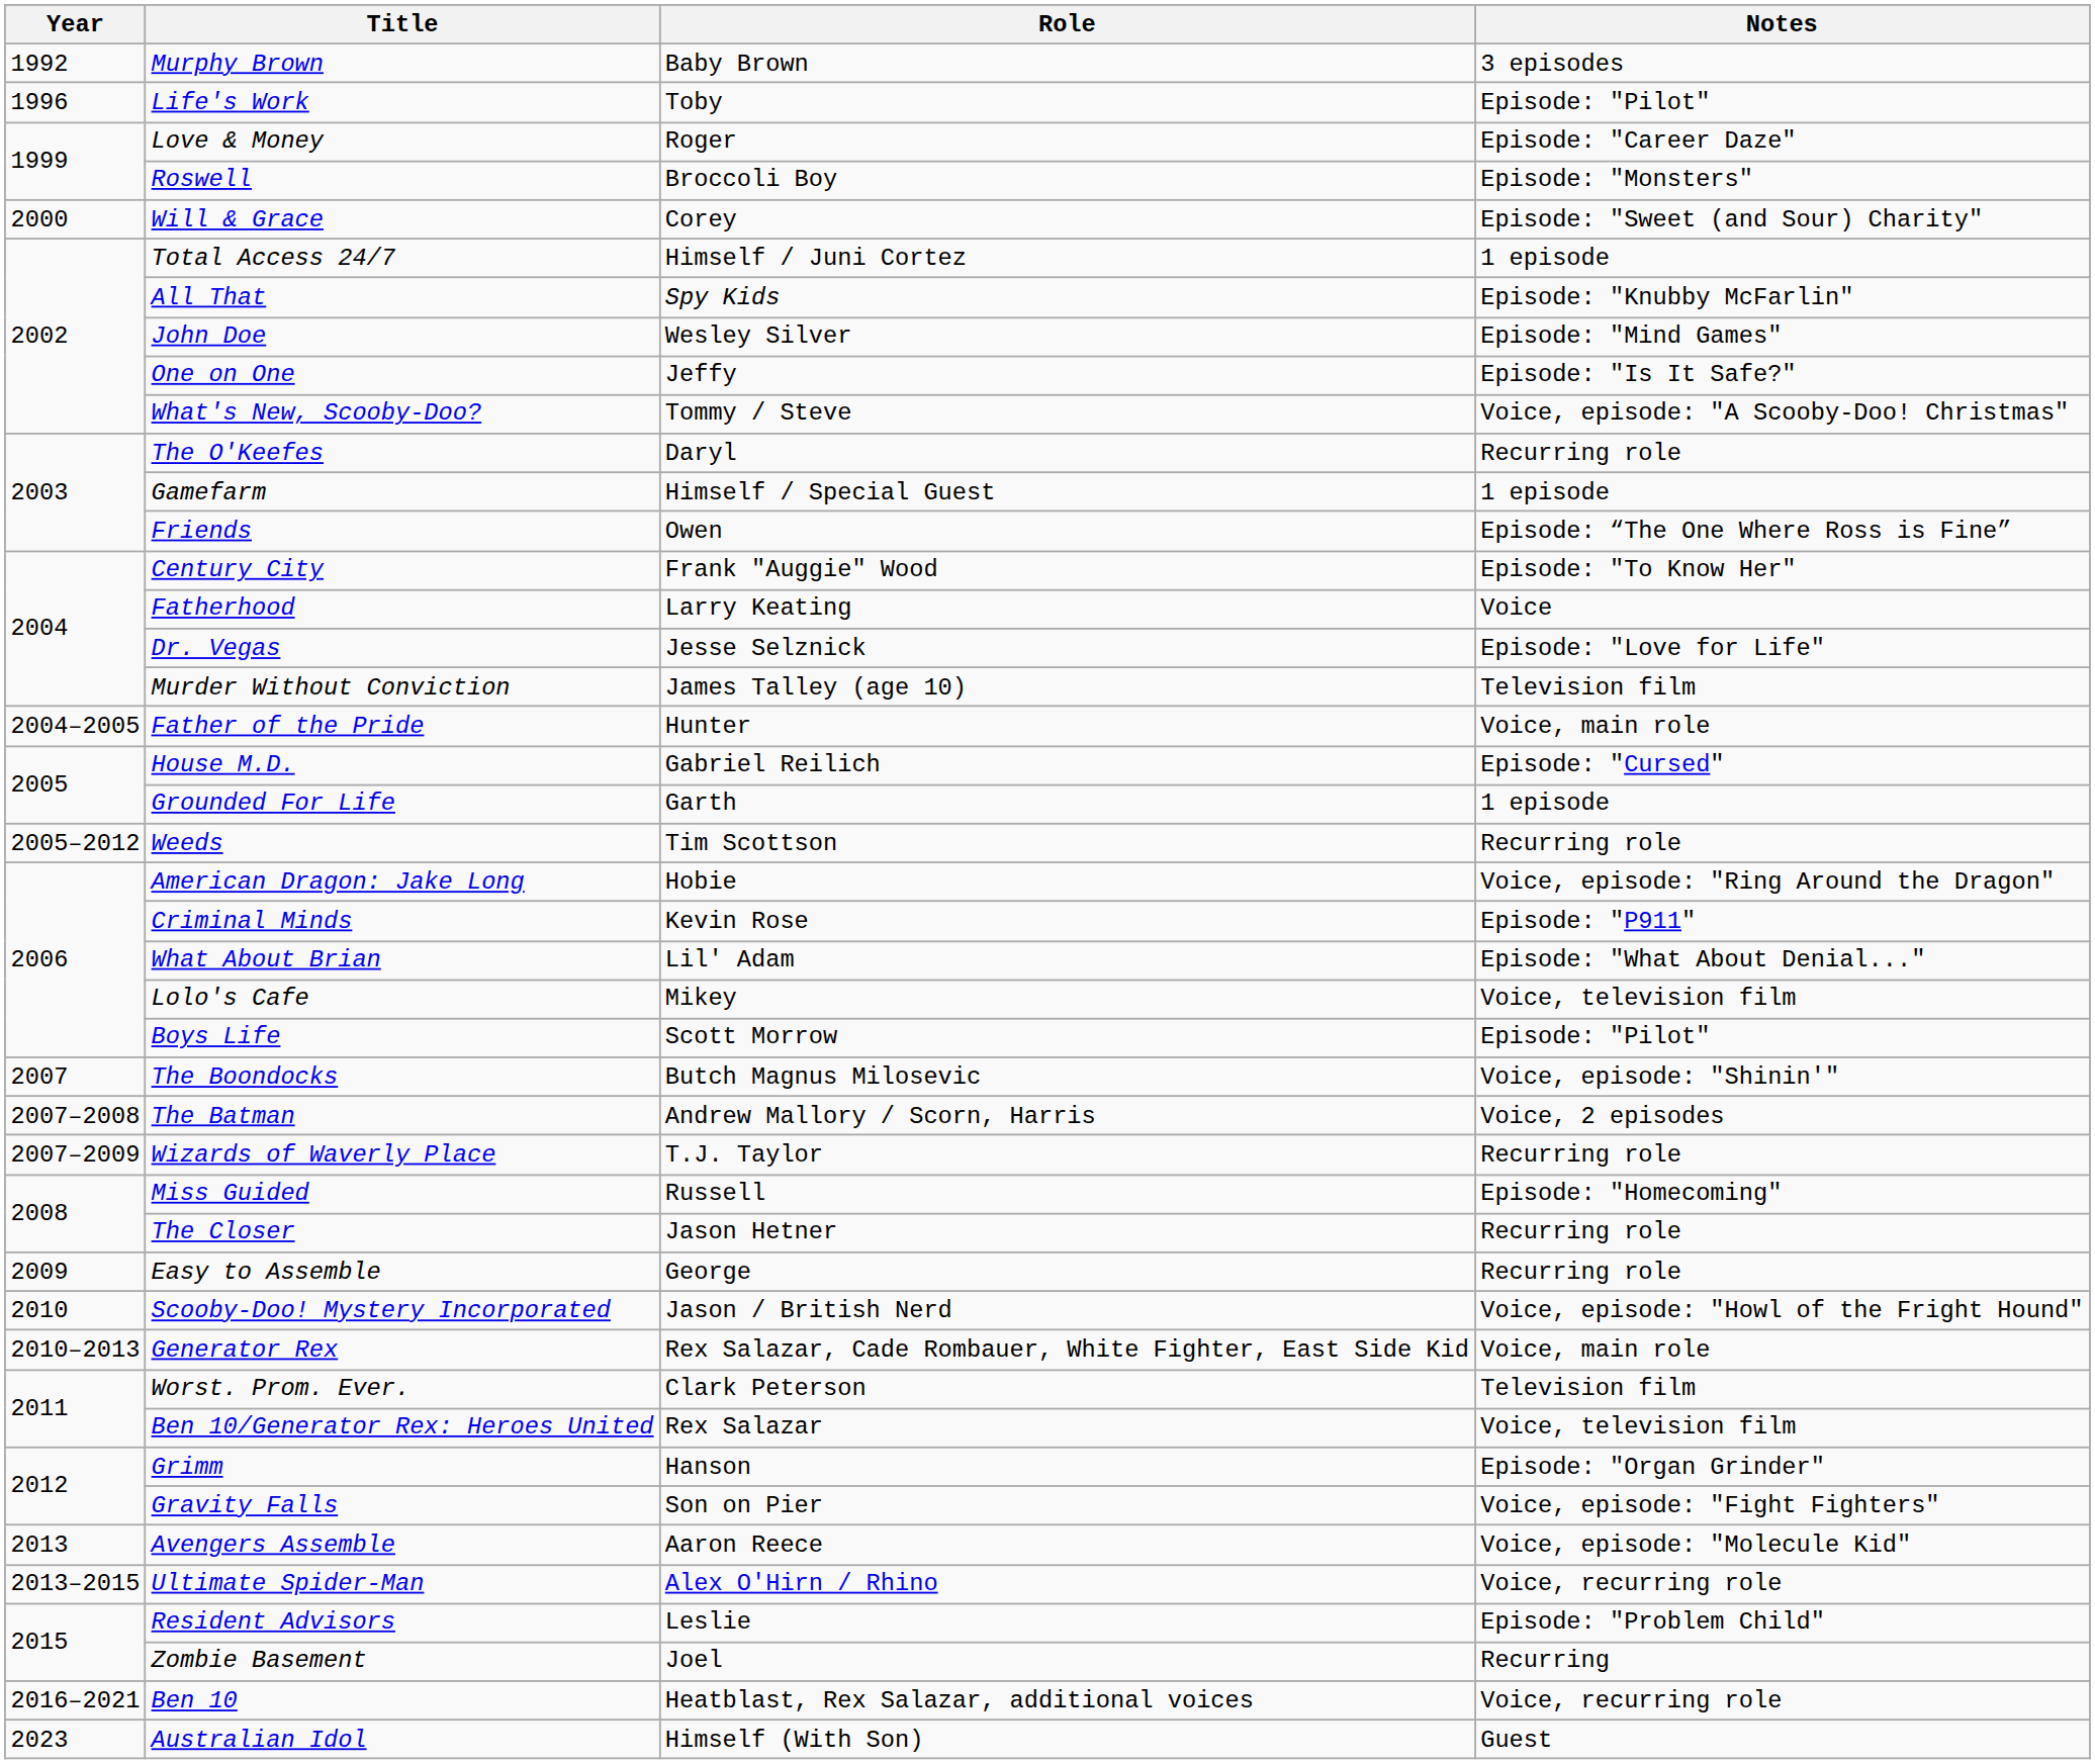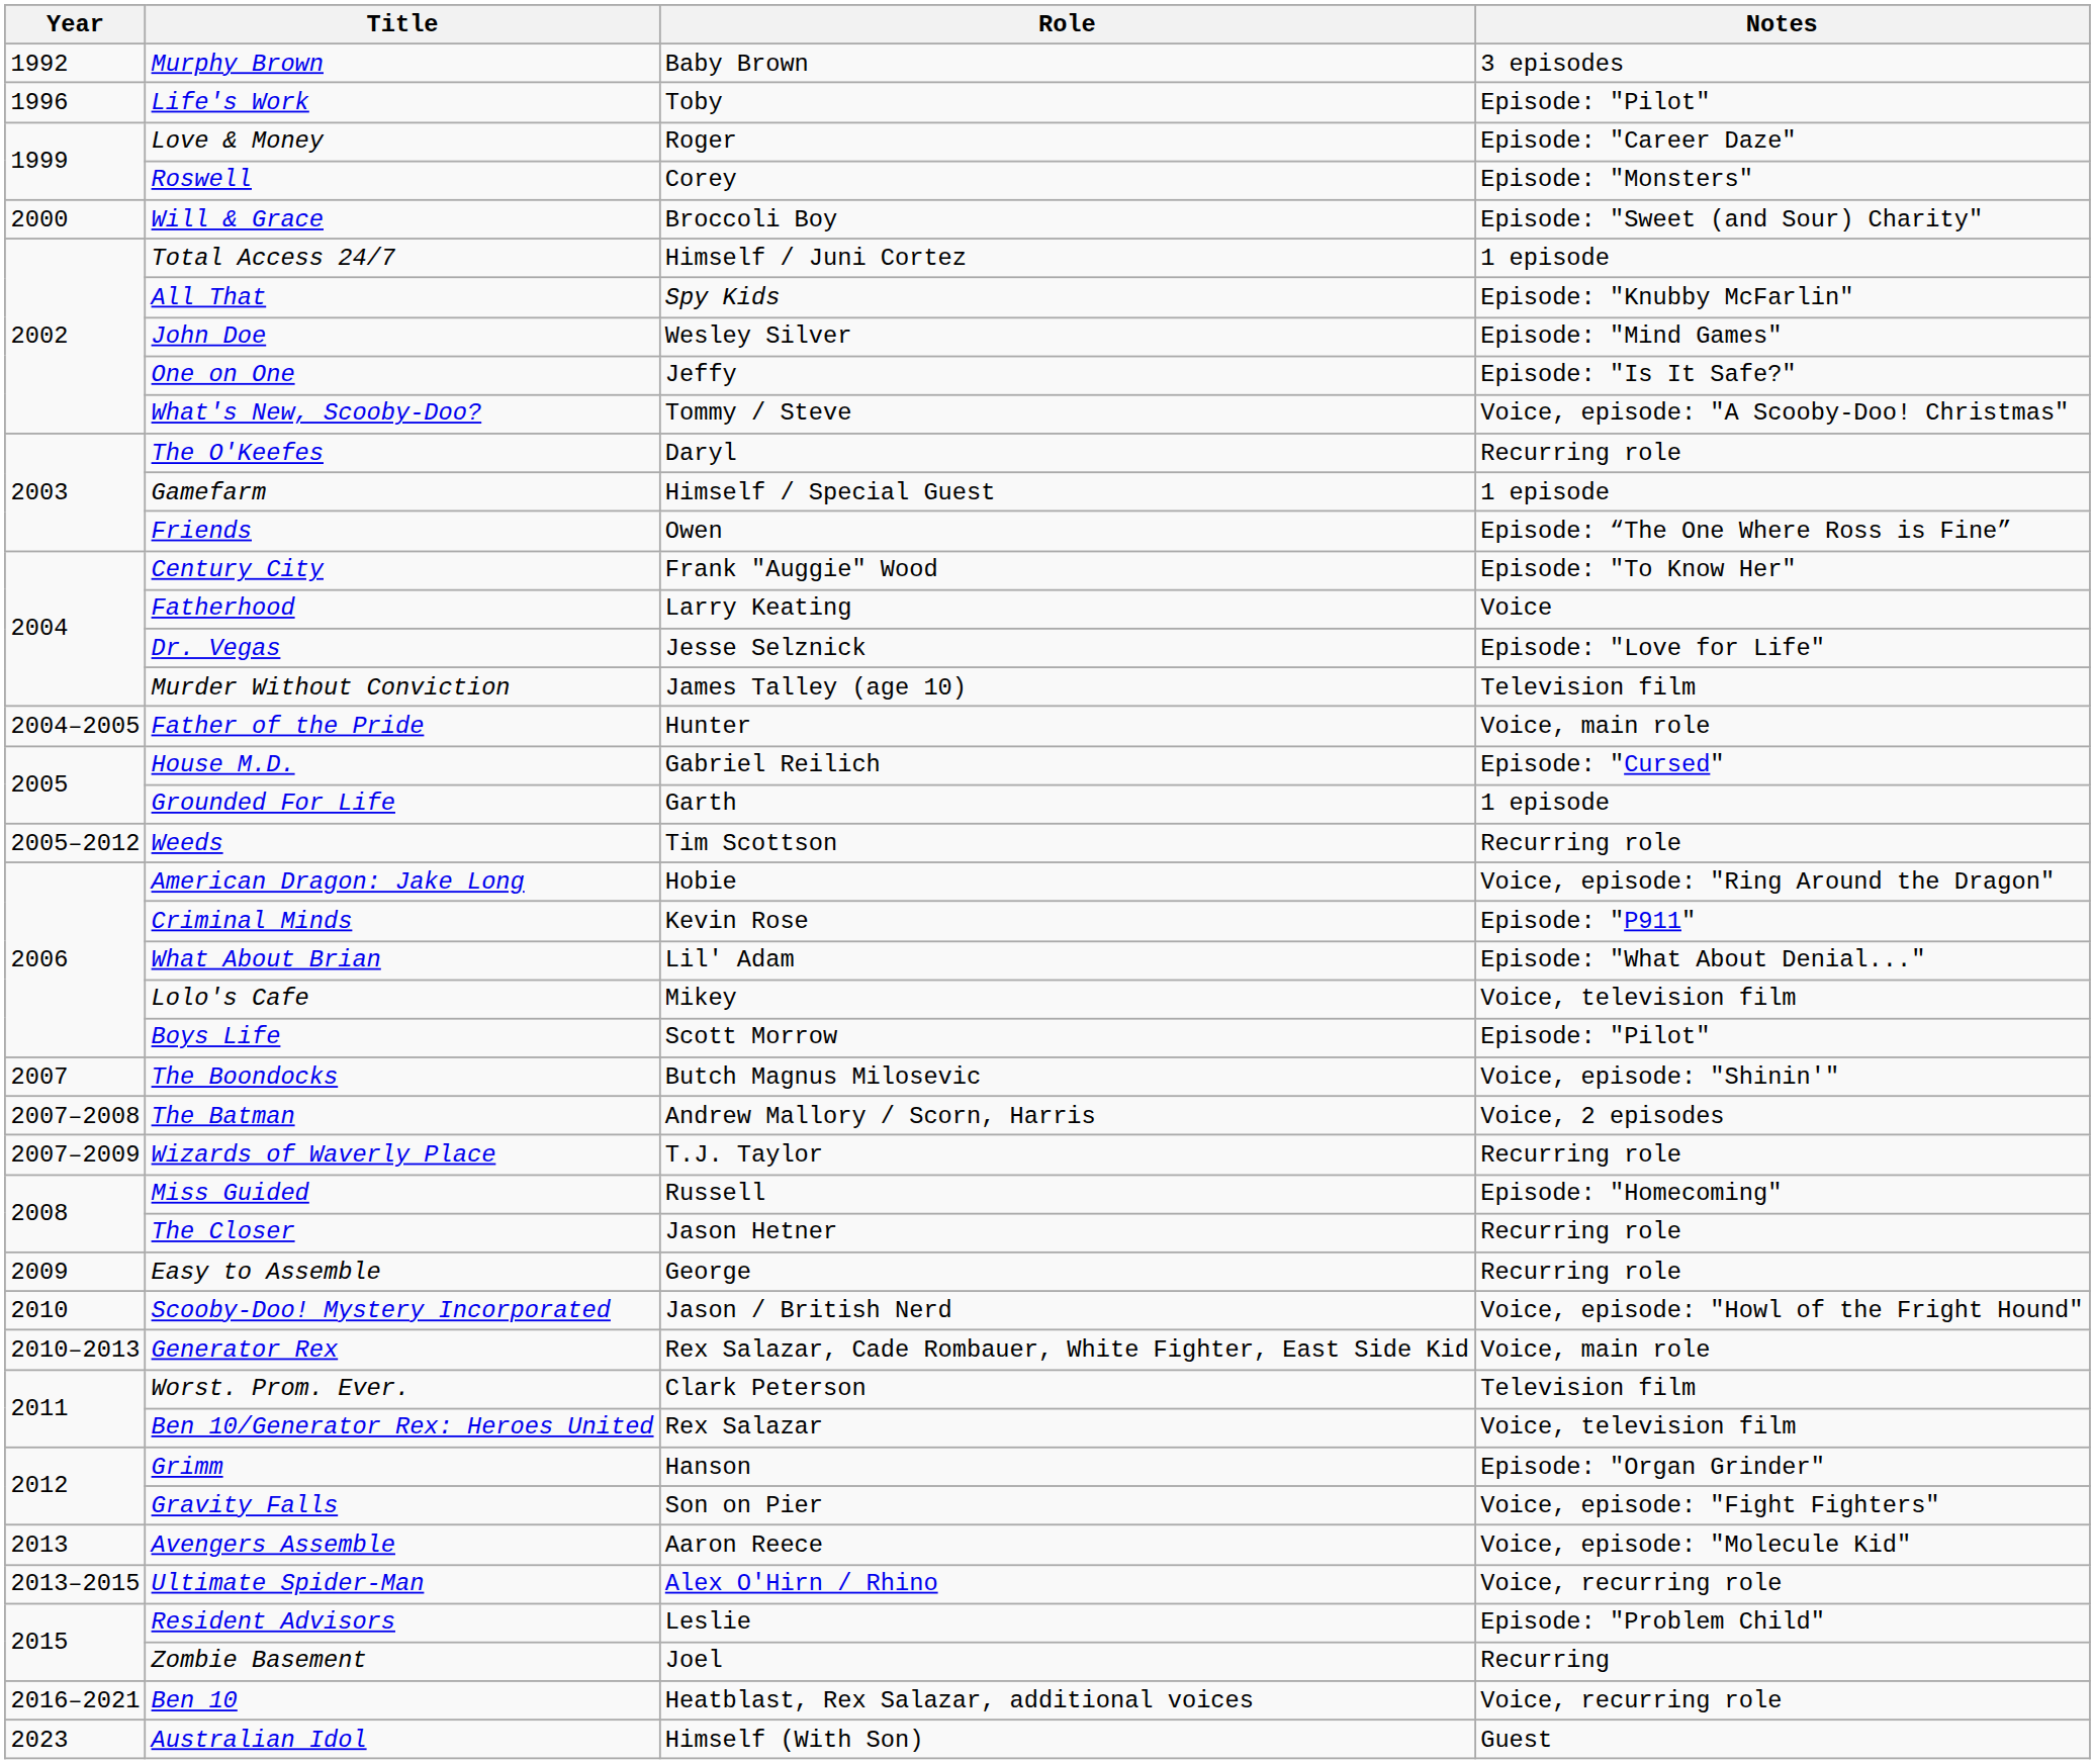Roswell | Role: Broccoli Boy -> Corey
Will & Grace | Role: Corey -> Broccoli Boy
